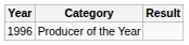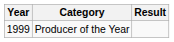Producer of the Year | Year: 1996 -> 1999
